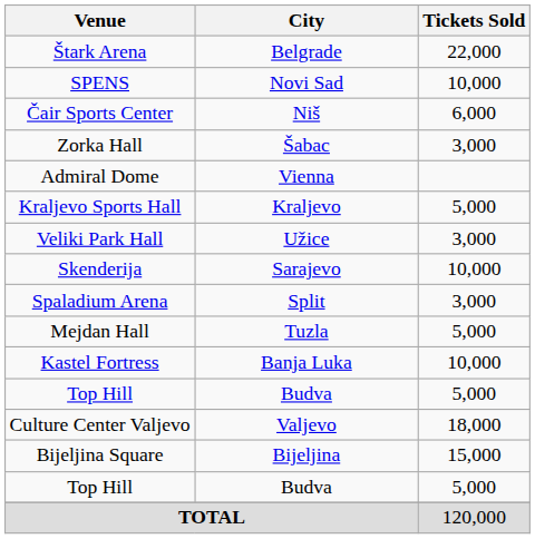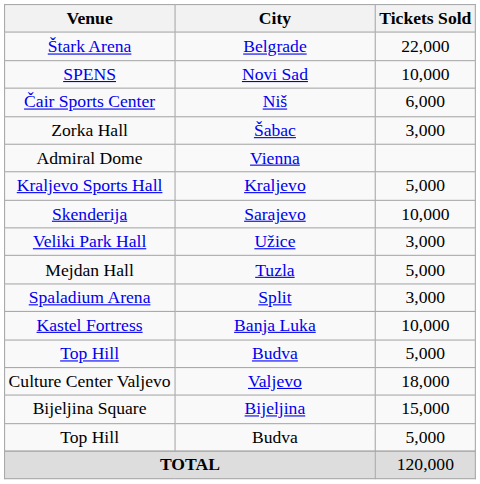rows swapped: Veliki Park Hall <-> Skenderija
rows swapped: Spaladium Arena <-> Mejdan Hall
